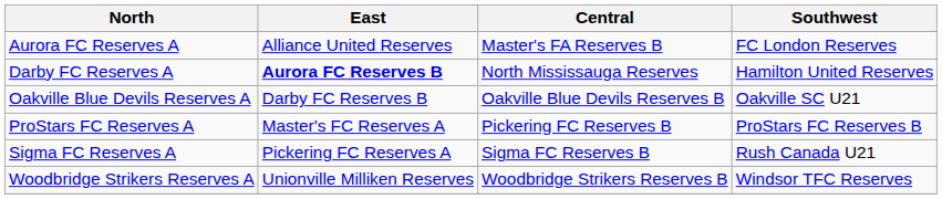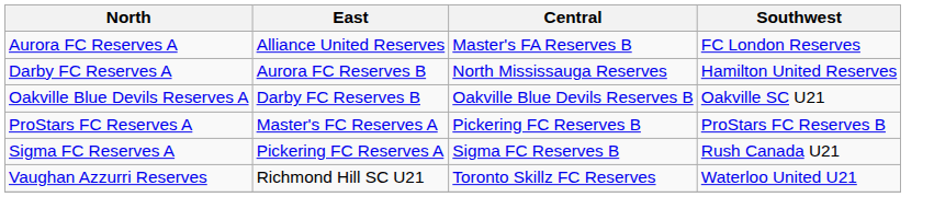Darby FC Reserves A | East: bold -> normal
+ row: Vaughan Azzurri Reserves | Richmond Hill SC U21 | Toronto Skillz FC Reserves | Waterloo United U21
- row: Woodbridge Strikers Reserves A | Unionville Milliken Reserves | Woodbridge Strikers Reserves B | Windsor TFC Reserves
